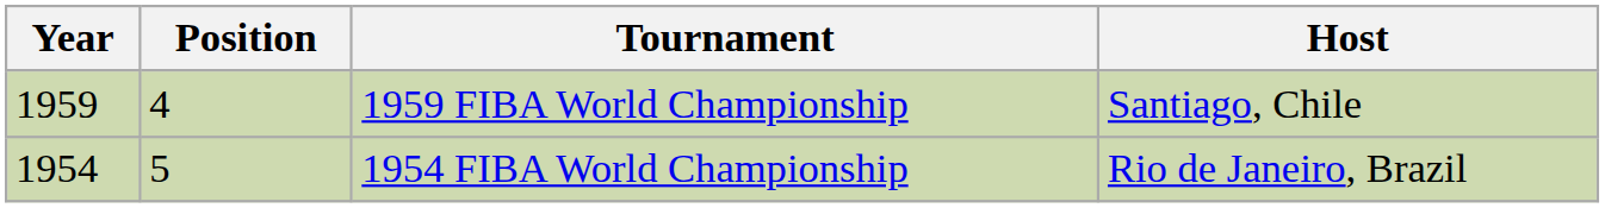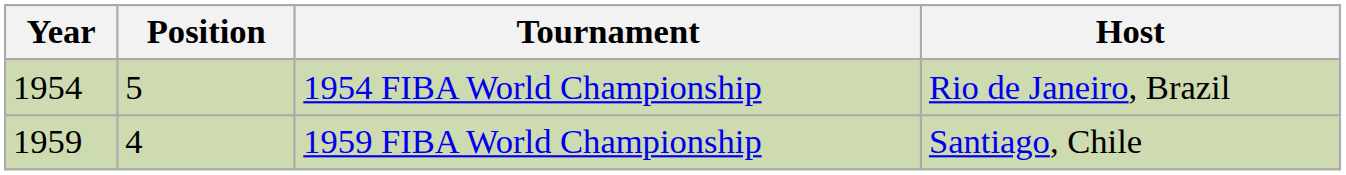rows swapped: 1954 FIBA World Championship <-> 1959 FIBA World Championship
